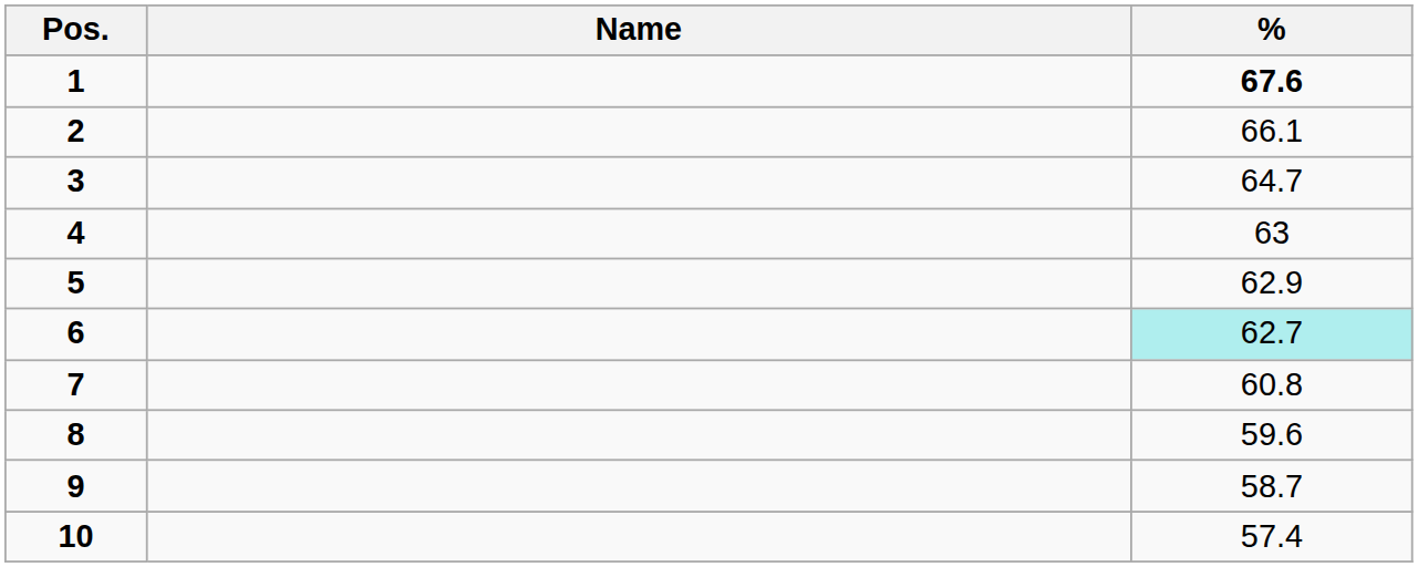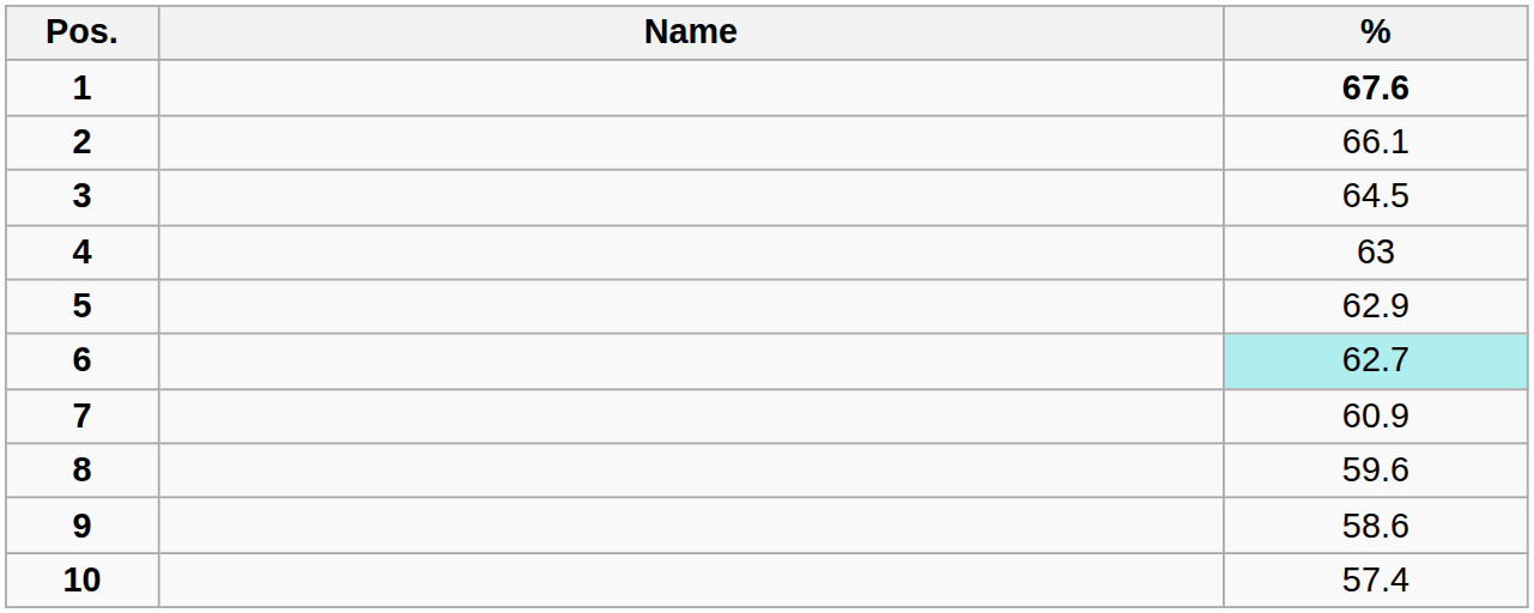3 | %: 64.7 -> 64.5
7 | %: 60.8 -> 60.9
9 | %: 58.7 -> 58.6
